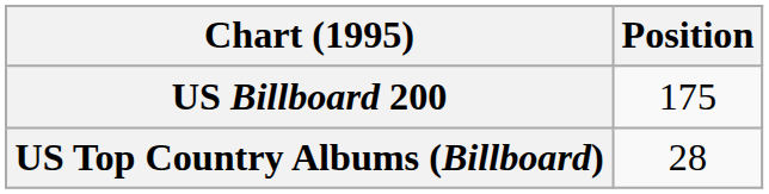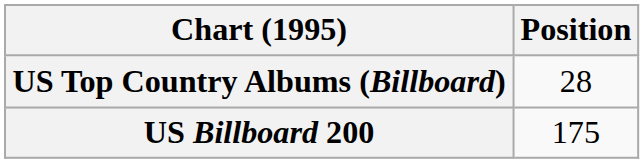rows swapped: US Billboard 200 <-> US Top Country Albums (Billboard)
